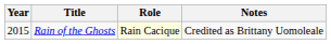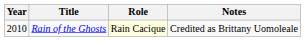Rain of the Ghosts | Year: 2015 -> 2010
